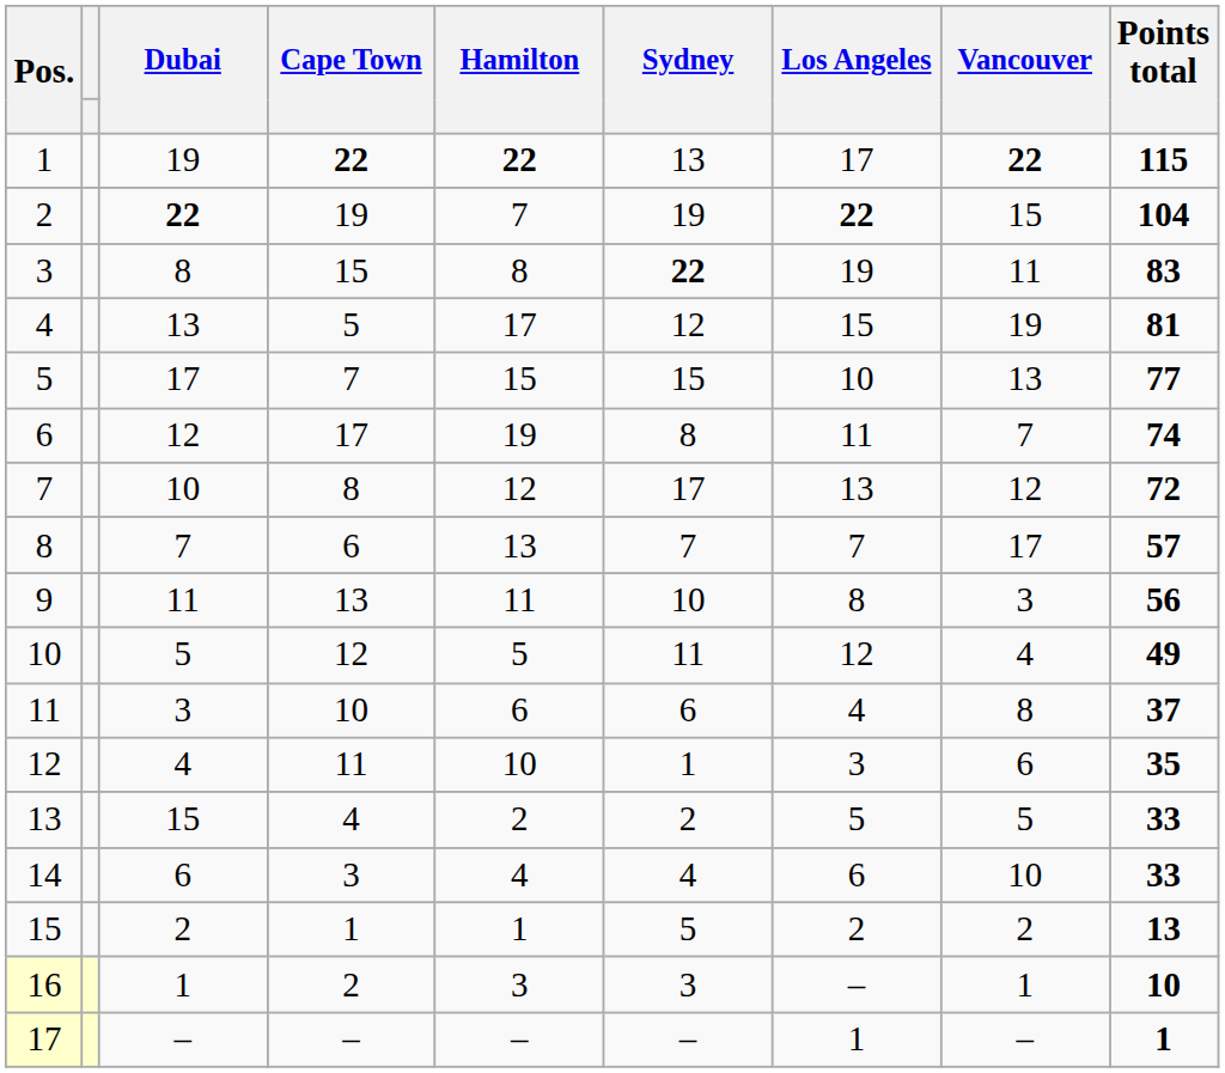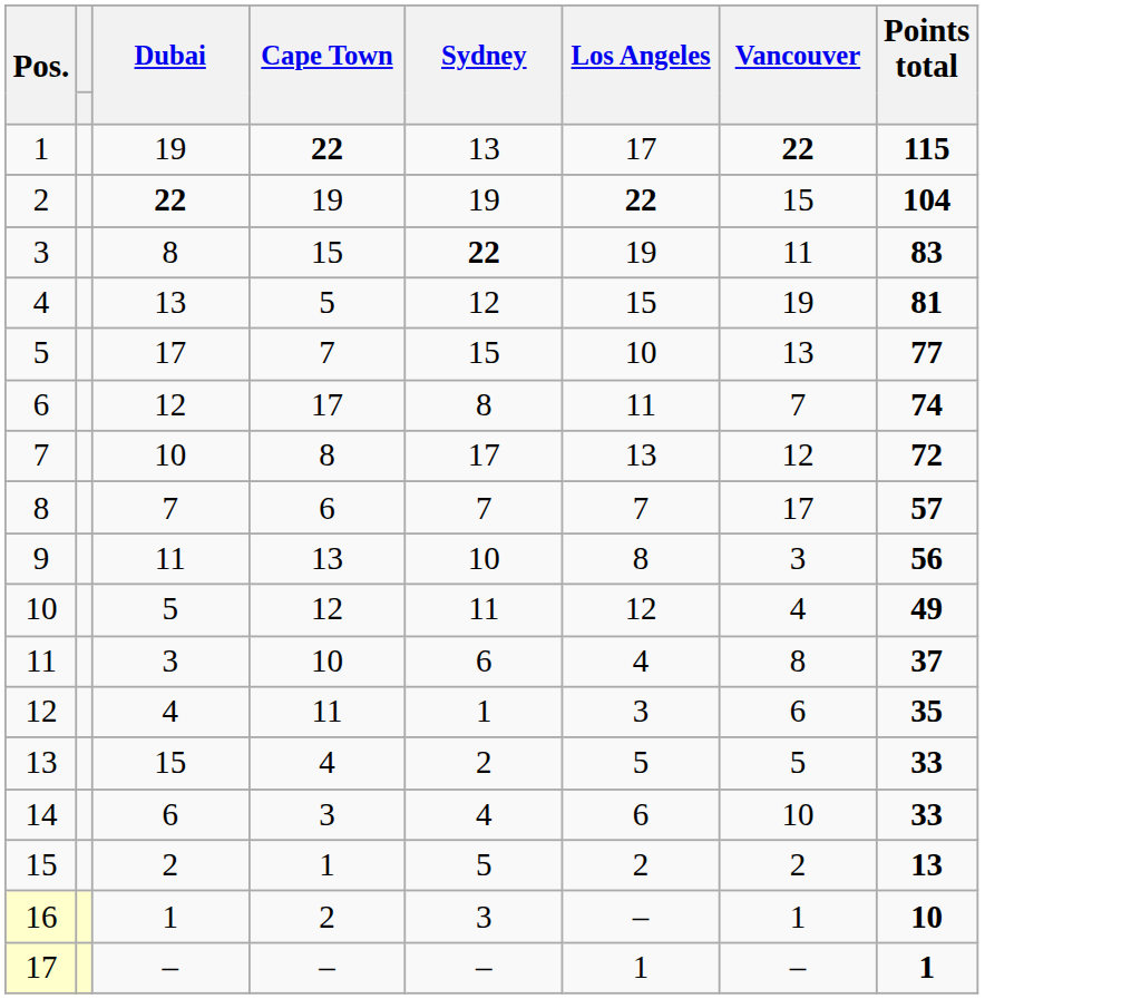- column: Hamilton | 22 | 7 | 8 | 17 | 15 | 19 | 12 | 13 | 11 | 5 | 6 | 10 | 2 | 4 | 1 | 3 | –
